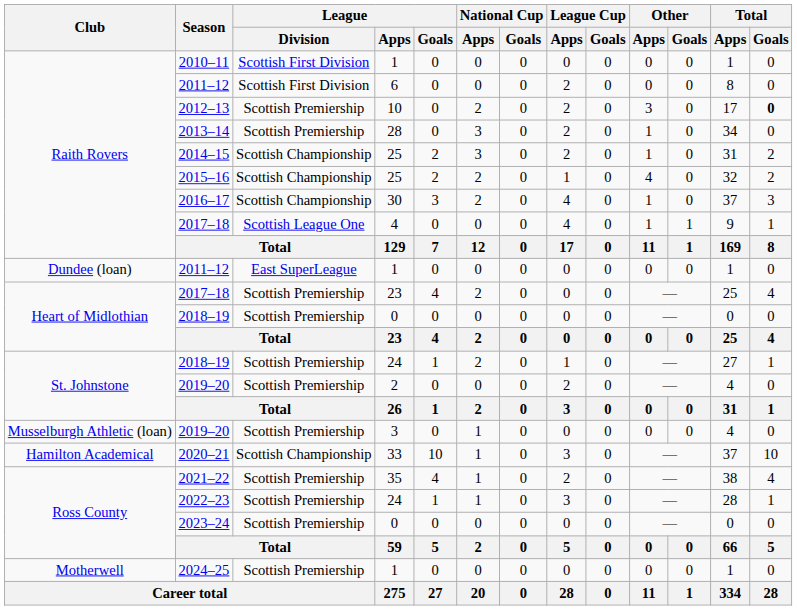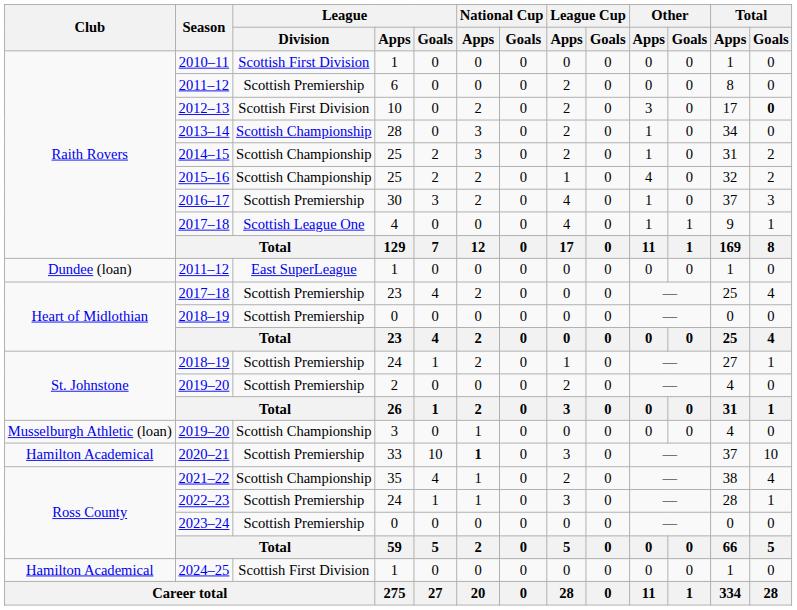2011–12 / 6 | League / Division: Scottish First Division -> Scottish Premiership
2012–13 | League / Division: Scottish Premiership -> Scottish First Division
2013–14 | League / Division: Scottish Premiership -> Scottish Championship
2016–17 | League / Division: Scottish Championship -> Scottish Premiership
2019–20 / 3 | League / Division: Scottish Premiership -> Scottish Championship
2020–21 | League / Division: Scottish Championship -> Scottish Premiership
2020–21 | National Cup / Apps: normal -> bold
2021–22 | League / Division: Scottish Premiership -> Scottish Championship
2024–25 | Club: Motherwell -> Hamilton Academical
2024–25 | League / Division: Scottish Premiership -> Scottish First Division
